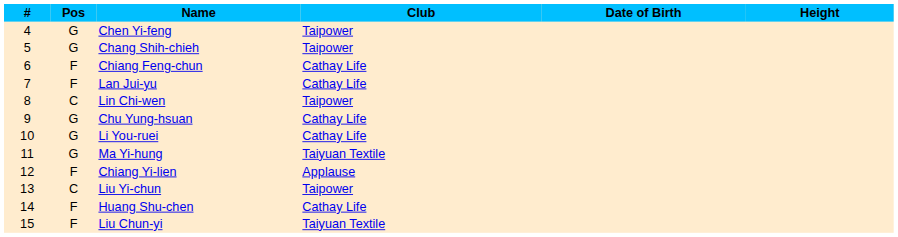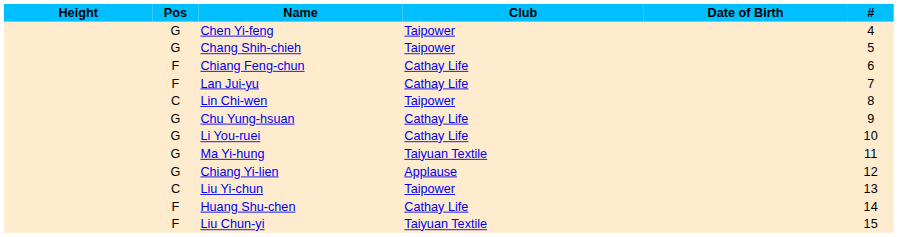columns swapped: # <-> Height
Chiang Yi-lien | Pos: F -> G
